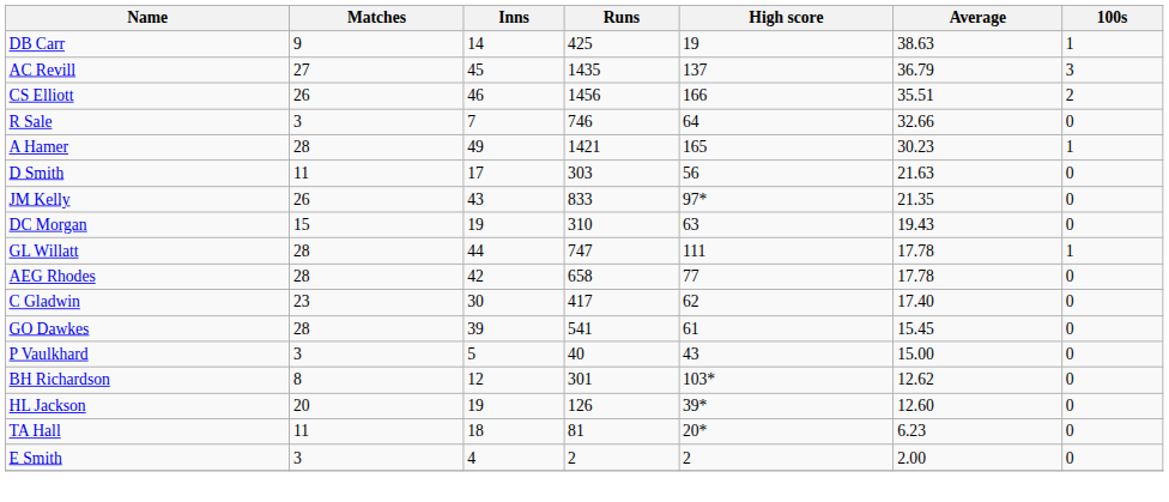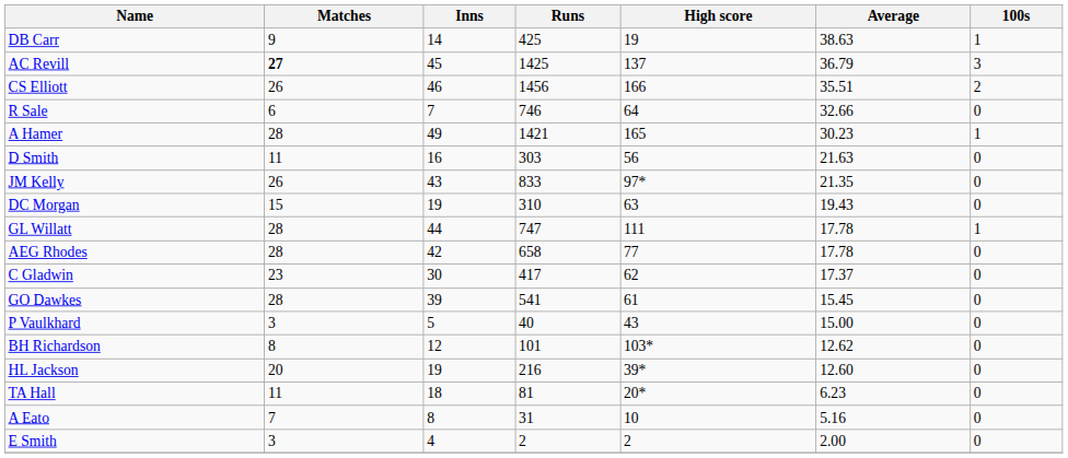AC Revill | Matches: normal -> bold
AC Revill | Runs: 1435 -> 1425
R Sale | Matches: 3 -> 6
D Smith | Inns: 17 -> 16
C Gladwin | Average: 17.40 -> 17.37
BH Richardson | Runs: 301 -> 101
HL Jackson | Runs: 126 -> 216
+ row: A Eato | 7 | 8 | 31 | 10 | 5.16 | 0
